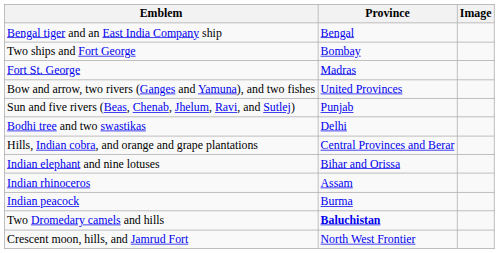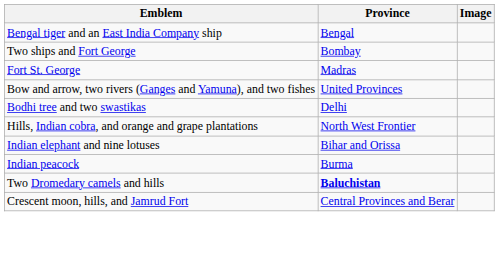- row: Sun and five rivers (Beas, Chenab, Jhelum, Ravi, and Sutlej) | Punjab
Hills, Indian cobra, and orange and grape plantations | Province: Central Provinces and Berar -> North West Frontier
- row: Indian rhinoceros | Assam
Crescent moon, hills, and Jamrud Fort | Province: North West Frontier -> Central Provinces and Berar
